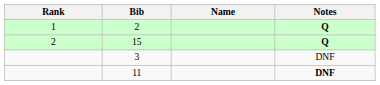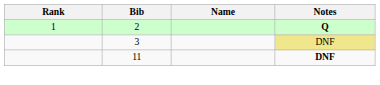- row: 2 | 15 | Q
3 | Notes: no background -> khaki background
